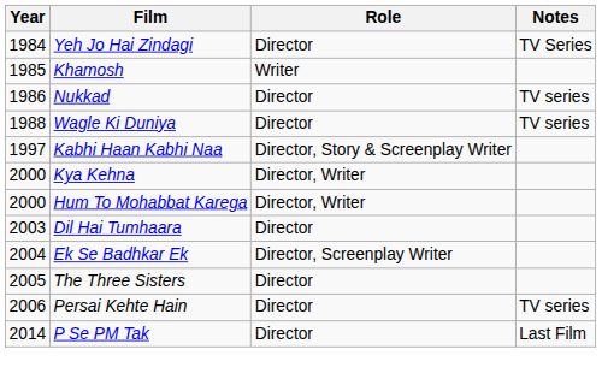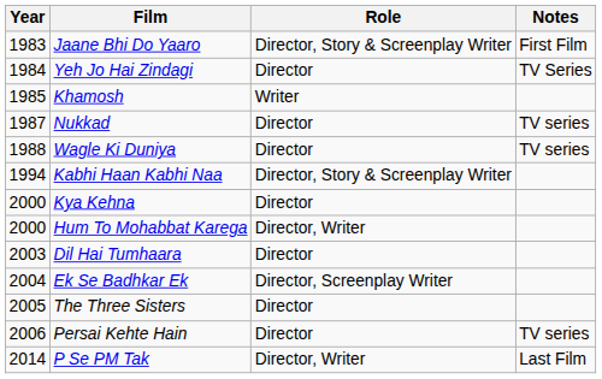+ row: 1983 | Jaane Bhi Do Yaaro | Director, Story & Screenplay Writer | First Film
Nukkad | Year: 1986 -> 1987
Kabhi Haan Kabhi Naa | Year: 1997 -> 1994
Kya Kehna | Role: Director, Writer -> Director
P Se PM Tak | Role: Director -> Director, Writer
